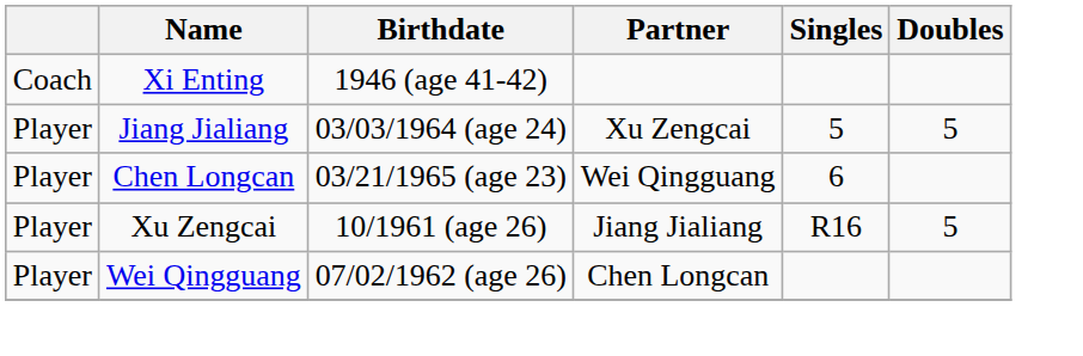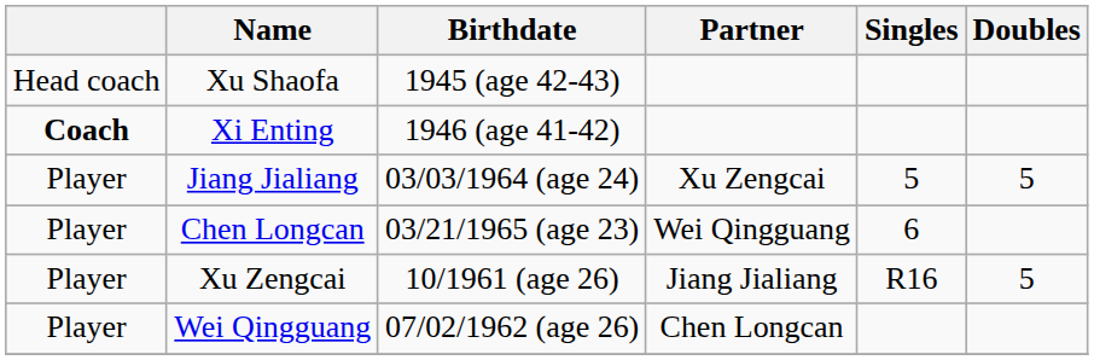+ row: Head coach | Xu Shaofa | 1945 (age 42-43)
Xi Enting | column 1: normal -> bold
